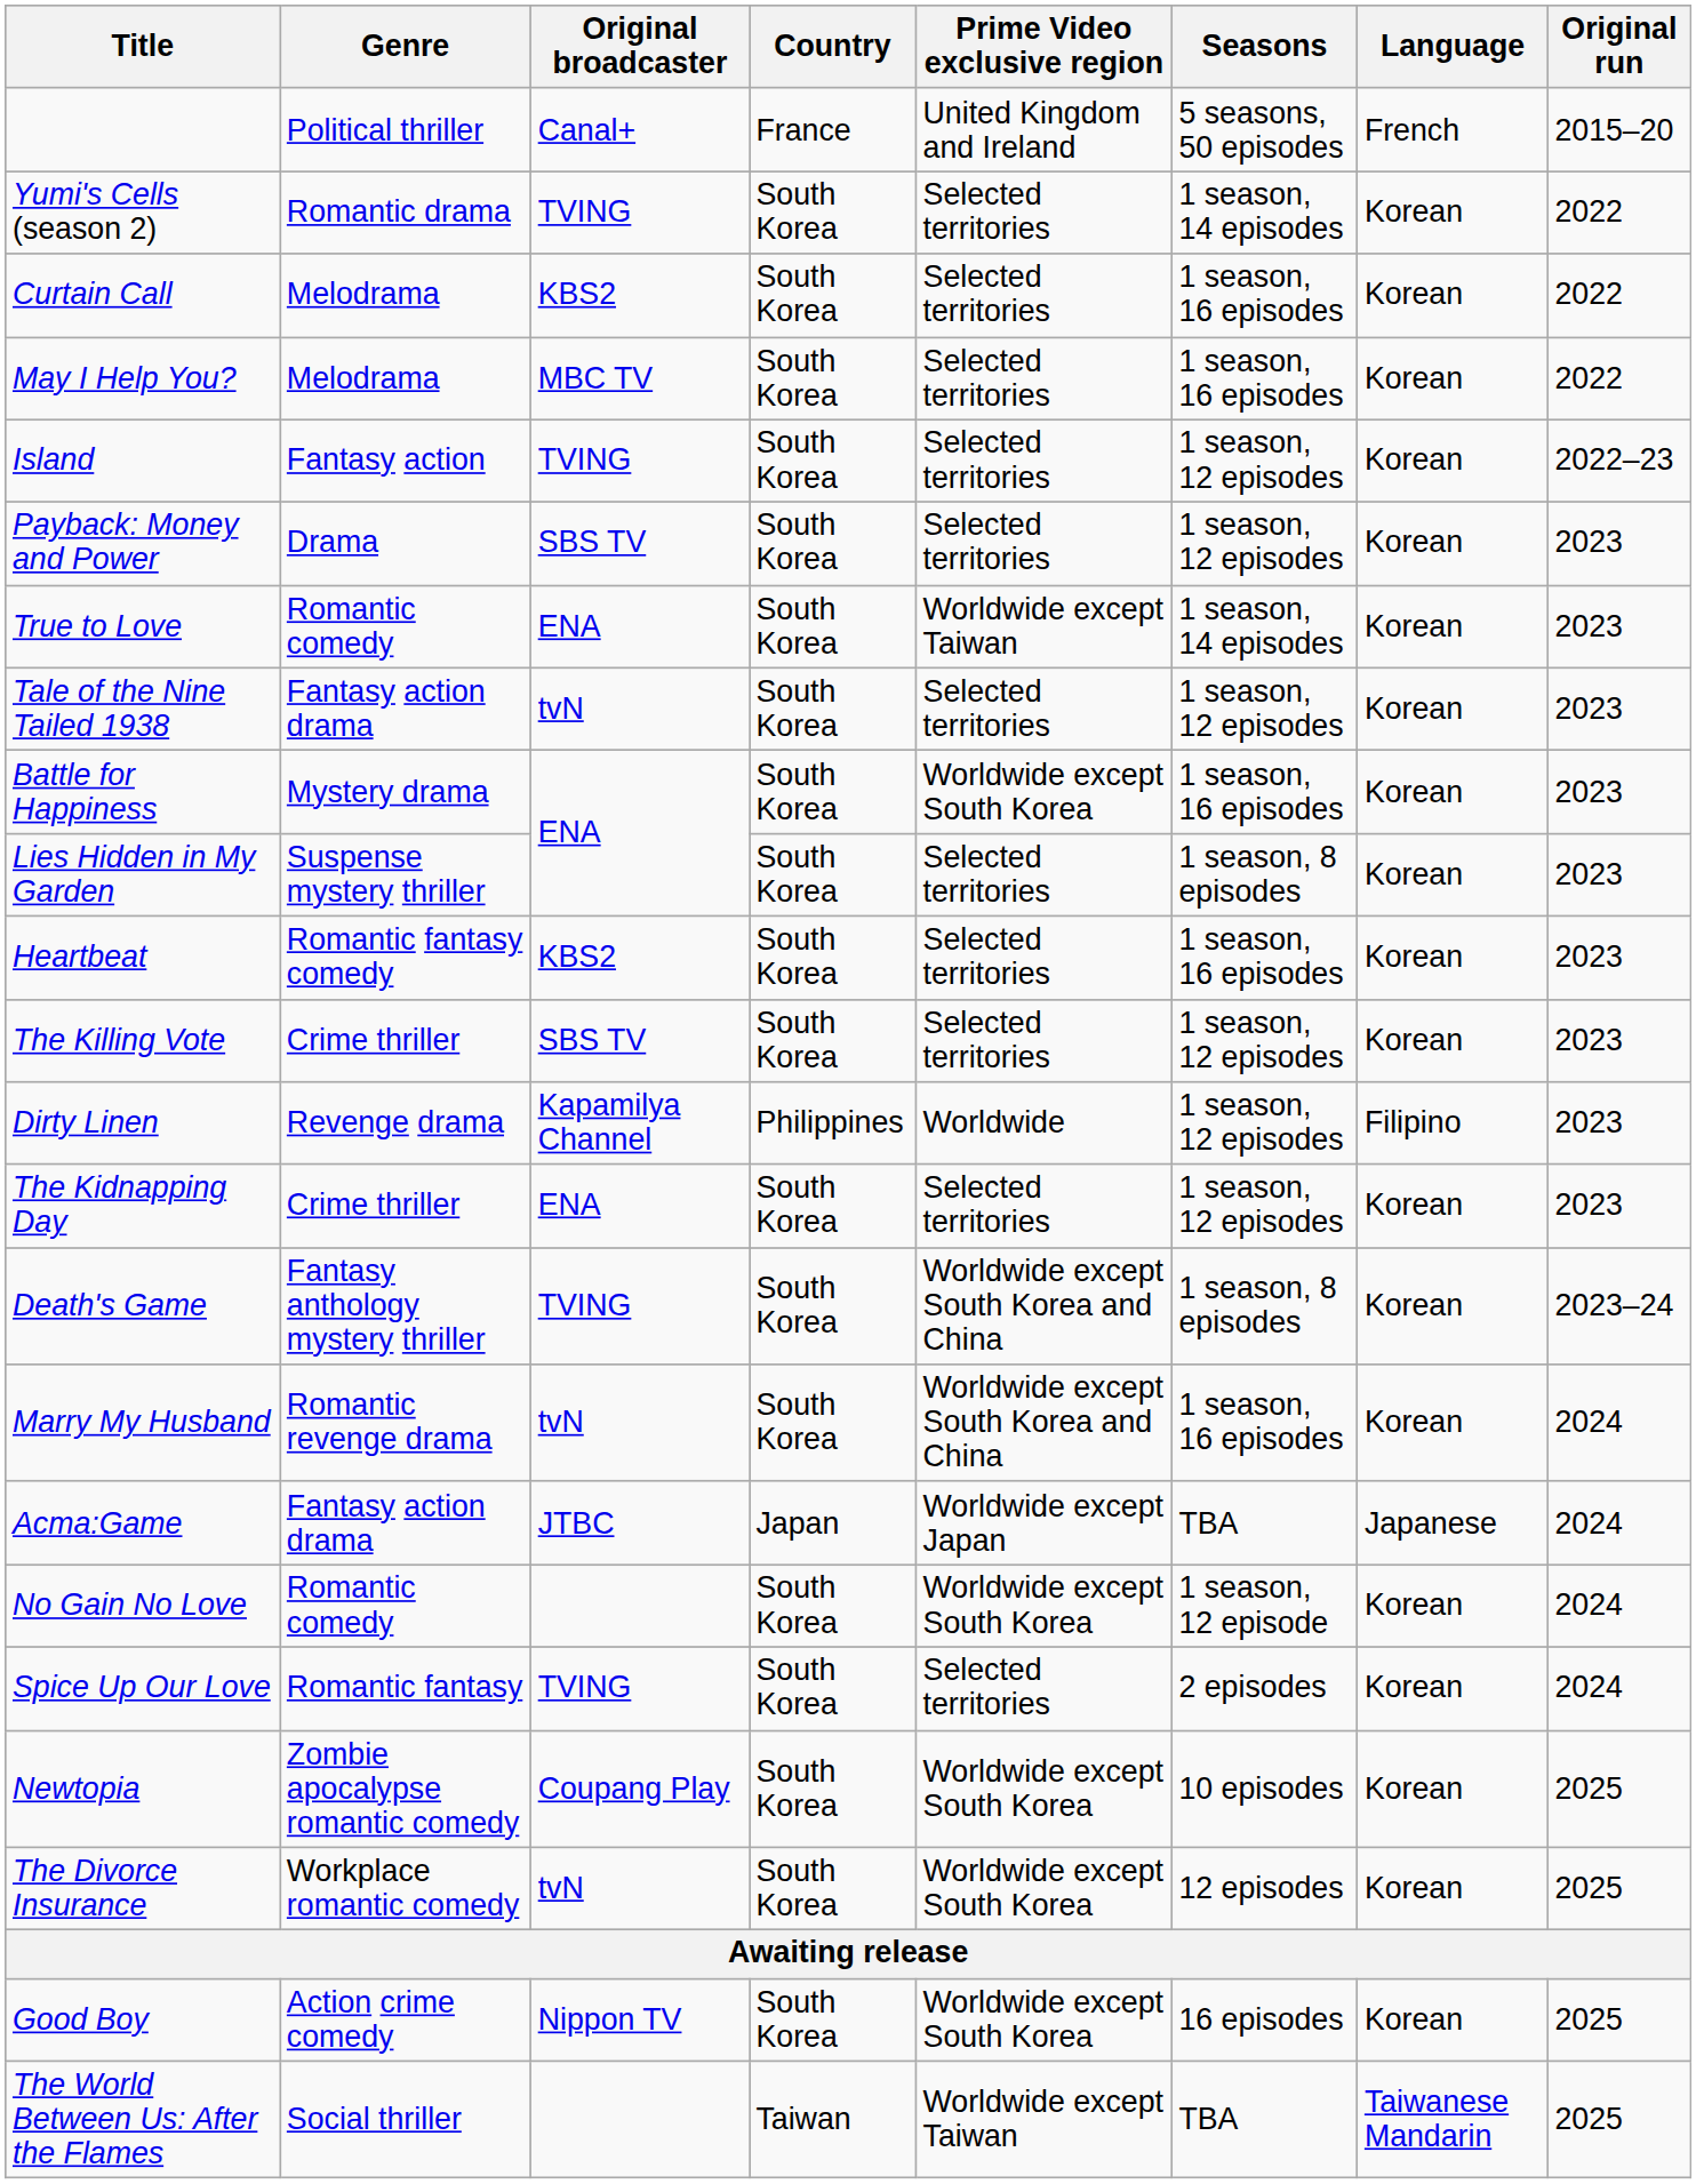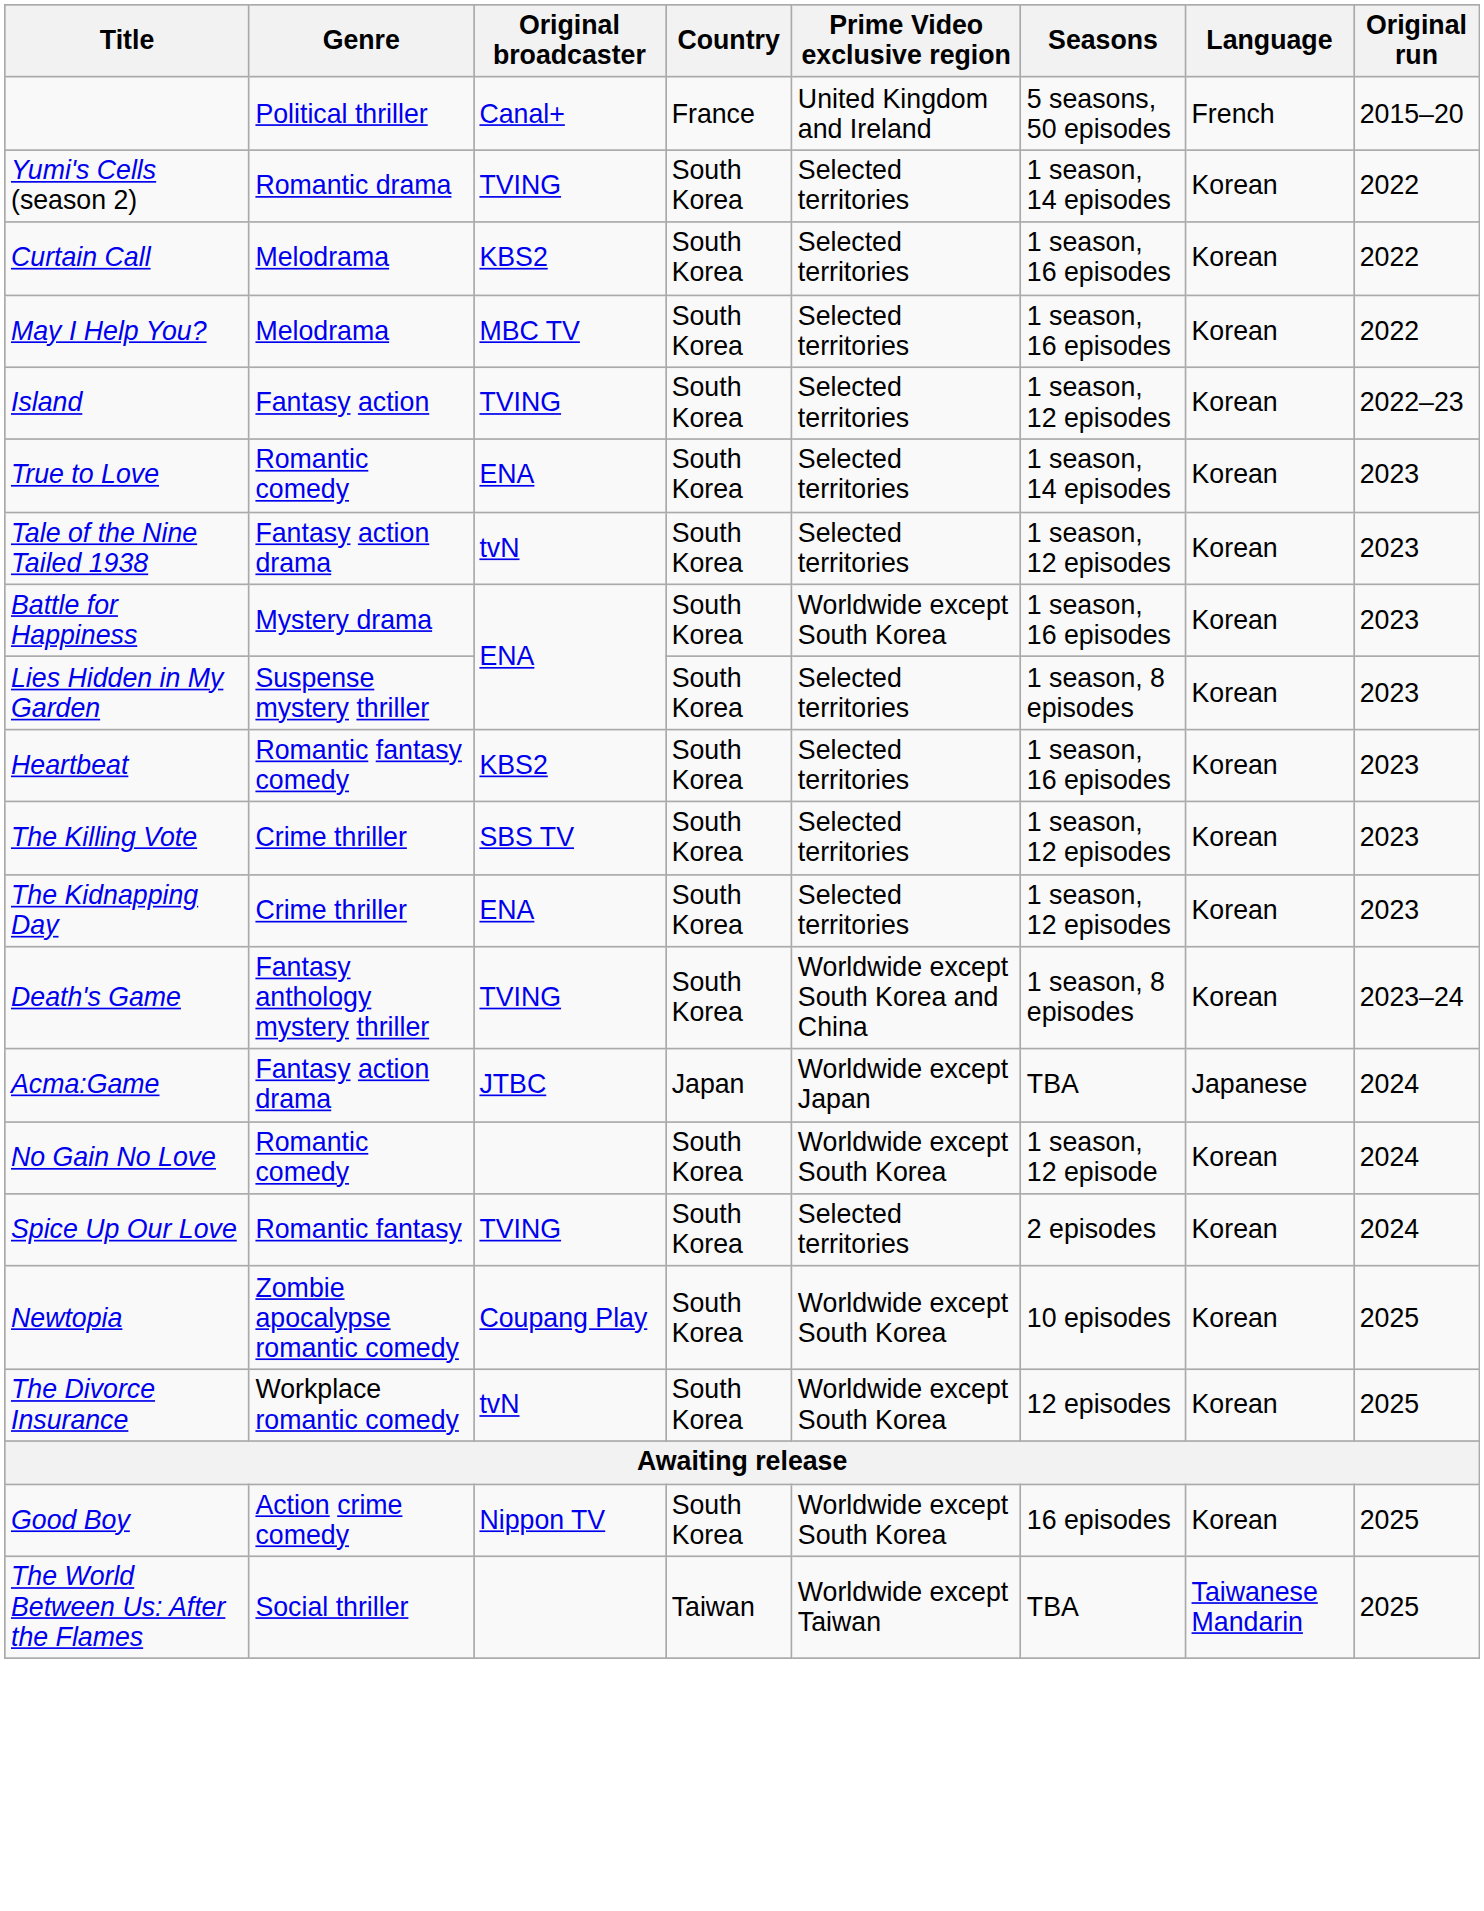- row: Payback: Money and Power | Drama | SBS TV | South Korea | Selected territories | 1 season, 12 episodes | Korean | 2023
True to Love | Prime Video exclusive region: Worldwide except Taiwan -> Selected territories
- row: Dirty Linen | Revenge drama | Kapamilya Channel | Philippines | Worldwide | 1 season, 12 episodes | Filipino | 2023
- row: Marry My Husband | Romantic revenge drama | tvN | South Korea | Worldwide except South Korea and China | 1 season, 16 episodes | Korean | 2024
